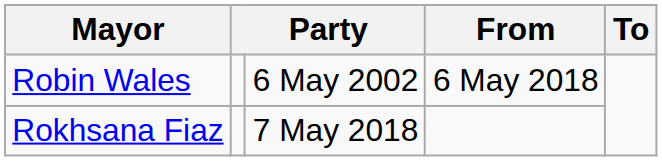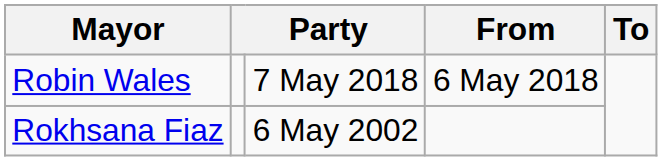Robin Wales | column 3: 6 May 2002 -> 7 May 2018
Rokhsana Fiaz | column 3: 7 May 2018 -> 6 May 2002
